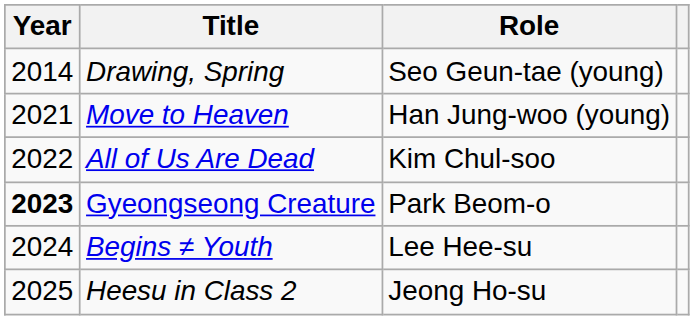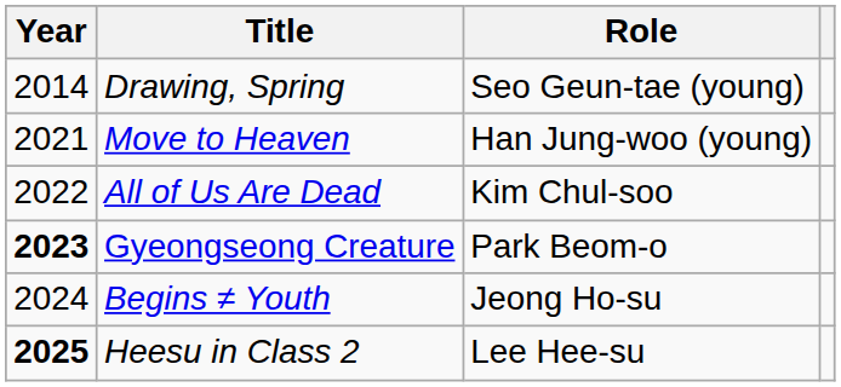Begins ≠ Youth | Role: Lee Hee-su -> Jeong Ho-su
Heesu in Class 2 | Year: normal -> bold
Heesu in Class 2 | Role: Jeong Ho-su -> Lee Hee-su
